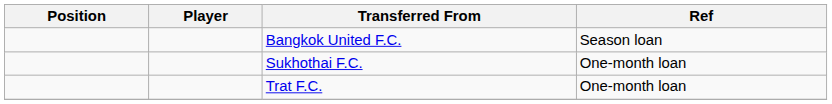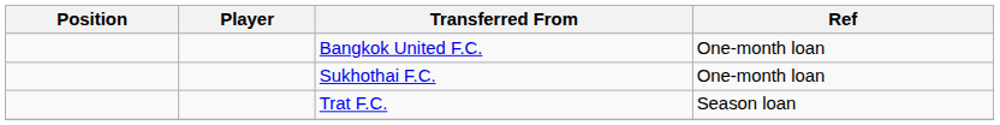Bangkok United F.C. | Ref: Season loan -> One-month loan
Trat F.C. | Ref: One-month loan -> Season loan
